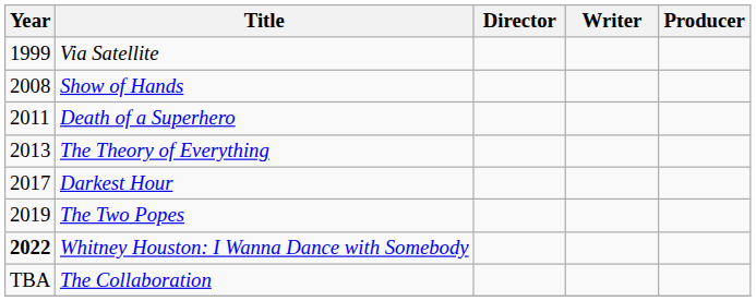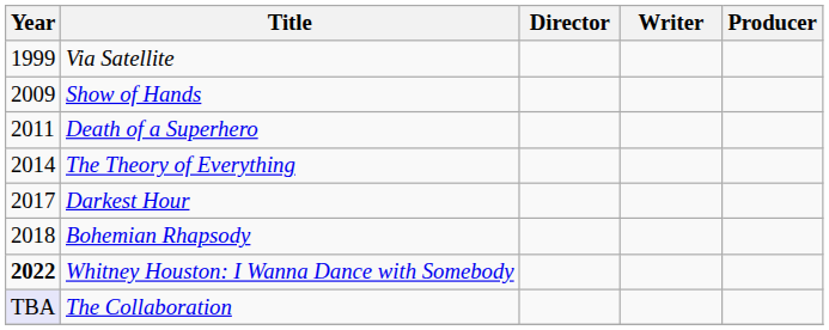Show of Hands | Year: 2008 -> 2009
The Theory of Everything | Year: 2013 -> 2014
+ row: 2018 | Bohemian Rhapsody
- row: 2019 | The Two Popes
The Collaboration | Year: no background -> lavender background
